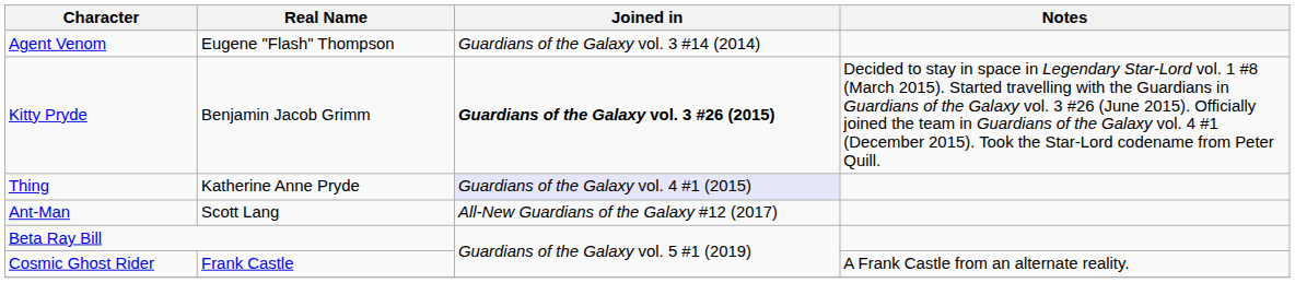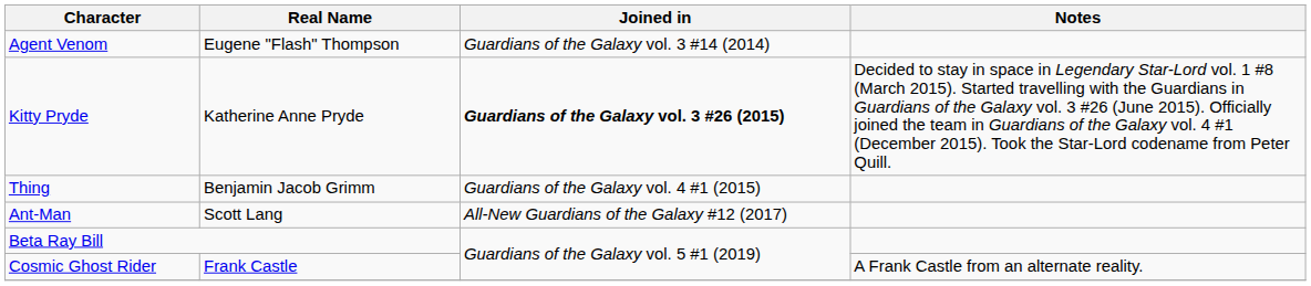Kitty Pryde | Real Name: Benjamin Jacob Grimm -> Katherine Anne Pryde
Thing | Real Name: Katherine Anne Pryde -> Benjamin Jacob Grimm
Thing | Joined in: lavender background -> no background
